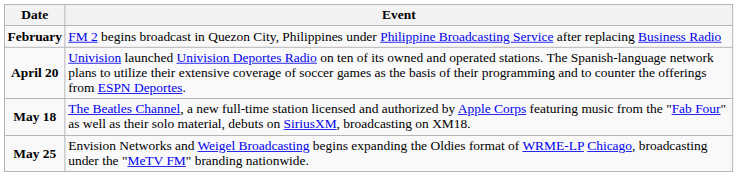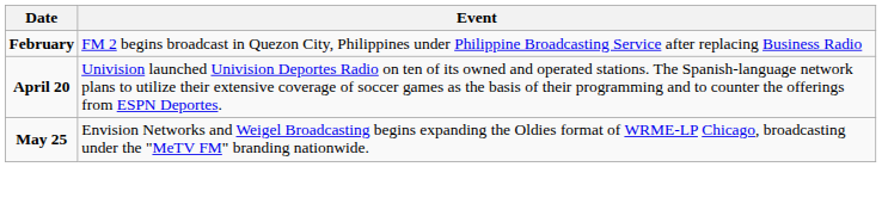- row: May 18 | The Beatles Channel, a new full-time station licensed and authorized by Apple Corps featuring music from the "Fab Four" as well as their solo material, debuts on SiriusXM, broadcasting on XM18.
